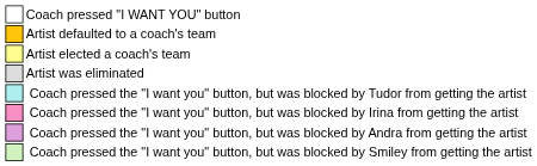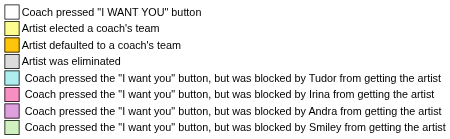rows swapped: Artist defaulted to a coach's team <-> Artist elected a coach's team
